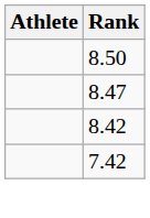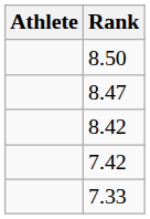+ row: 7.33
